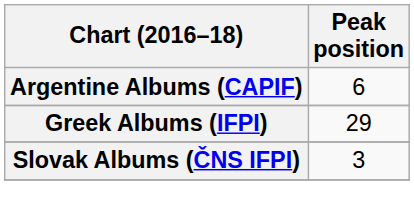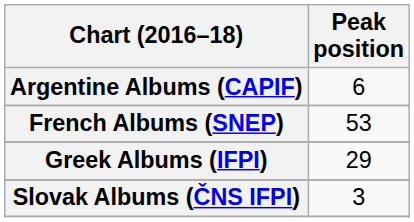+ row: French Albums (SNEP) | 53
